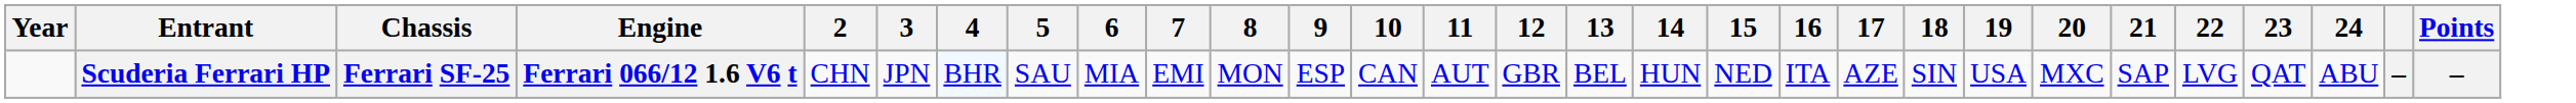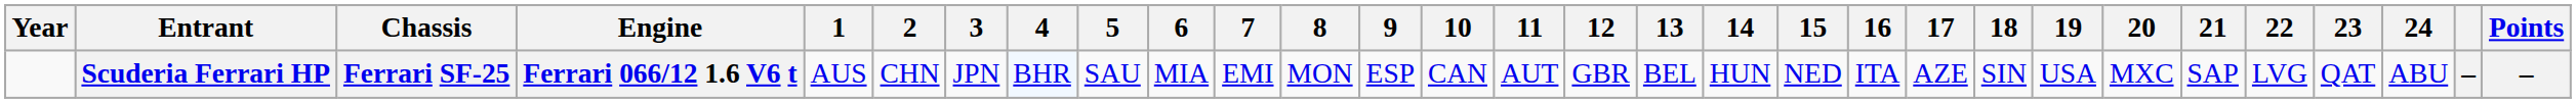+ column: 1 | AUS
